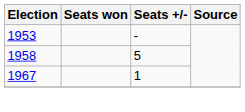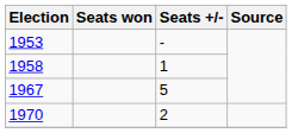1958 | Seats +/-: 5 -> 1
1967 | Seats +/-: 1 -> 5
+ row: 1970 | 2
